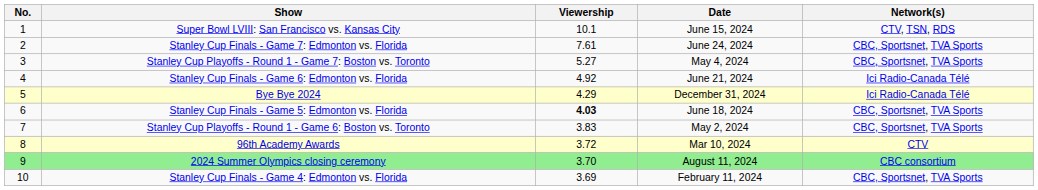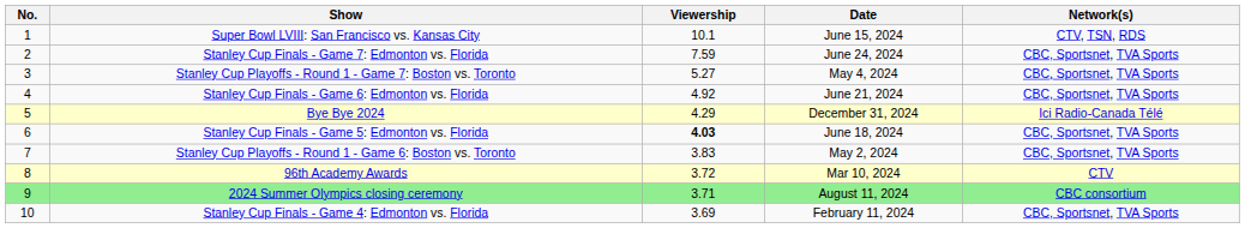Stanley Cup Finals - Game 7: Edmonton vs. Florida | Viewership: 7.61 -> 7.59
Stanley Cup Finals - Game 6: Edmonton vs. Florida | Network(s): Ici Radio-Canada Télé -> CBC, Sportsnet, TVA Sports
2024 Summer Olympics closing ceremony | Viewership: 3.70 -> 3.71
